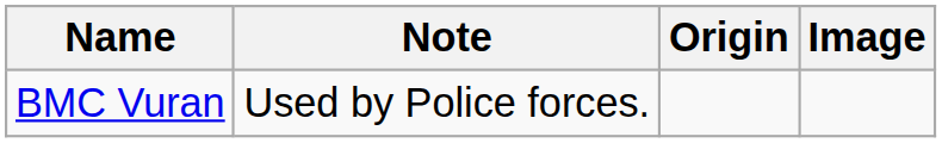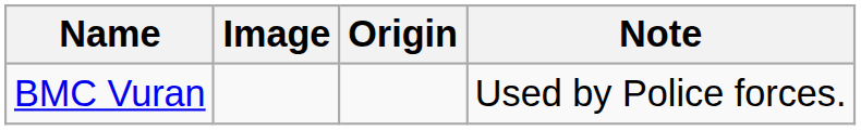columns swapped: Image <-> Note
